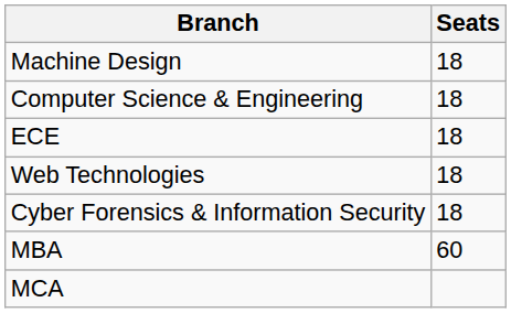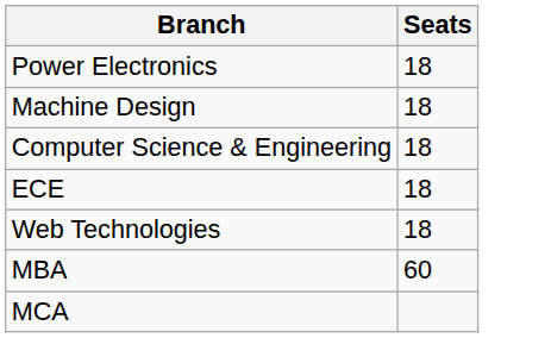+ row: Power Electronics | 18
- row: Cyber Forensics & Information Security | 18
